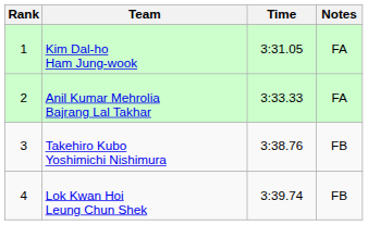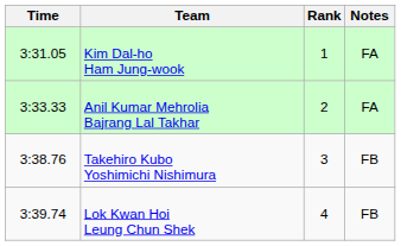columns swapped: Rank <-> Time
